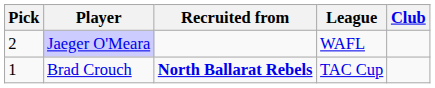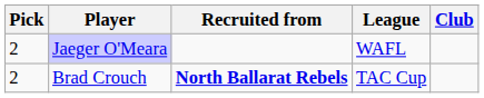Brad Crouch | Pick: 1 -> 2
